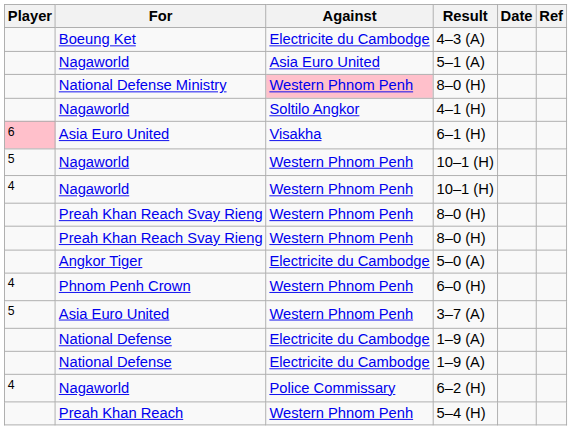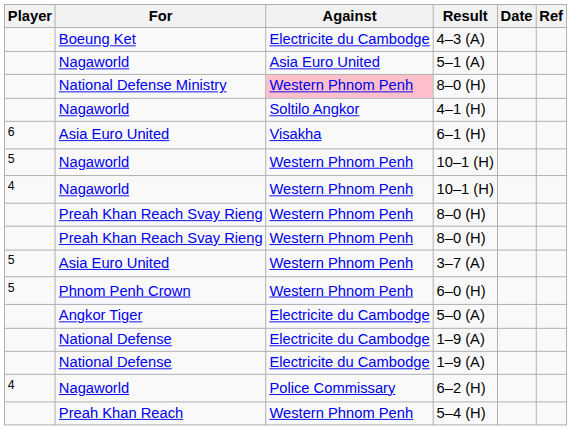6–1 (H) | Player: pink background -> no background
rows swapped: 5–0 (A) <-> 3–7 (A)
6–0 (H) | Player: 4 -> 5
